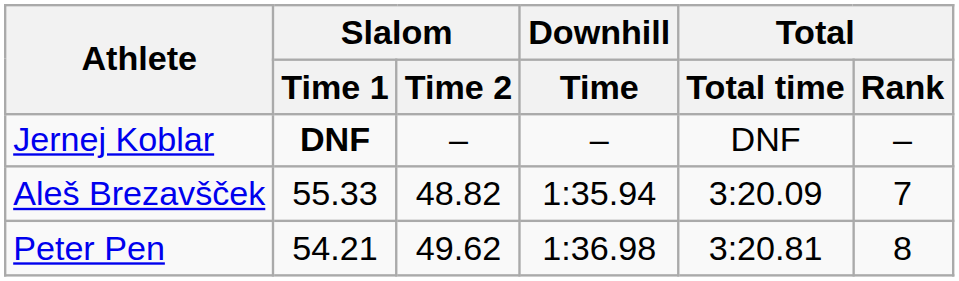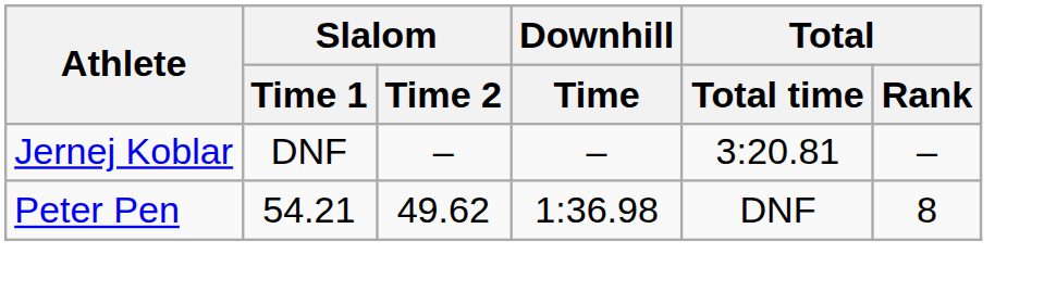Jernej Koblar | Slalom / Time 1: bold -> normal
Jernej Koblar | Total / Total time: DNF -> 3:20.81
- row: Aleš Brezavšček | 55.33 | 48.82 | 1:35.94 | 3:20.09 | 7
Peter Pen | Total / Total time: 3:20.81 -> DNF
